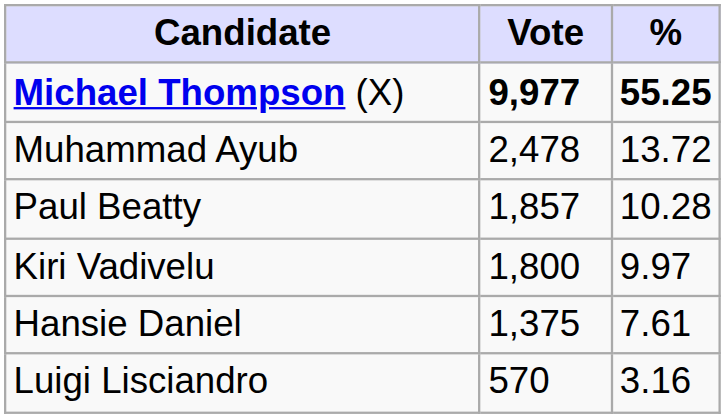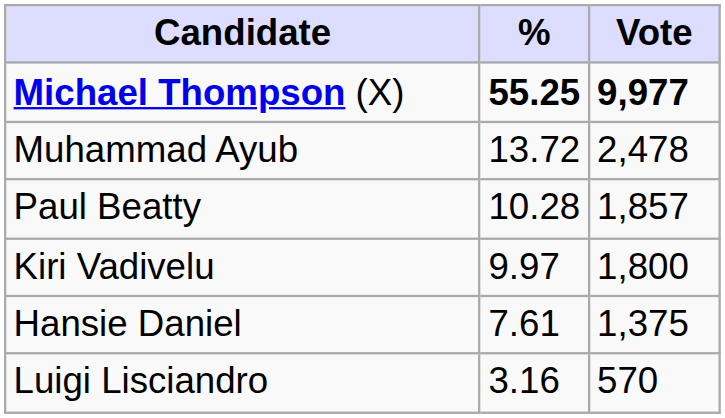columns swapped: Vote <-> %
